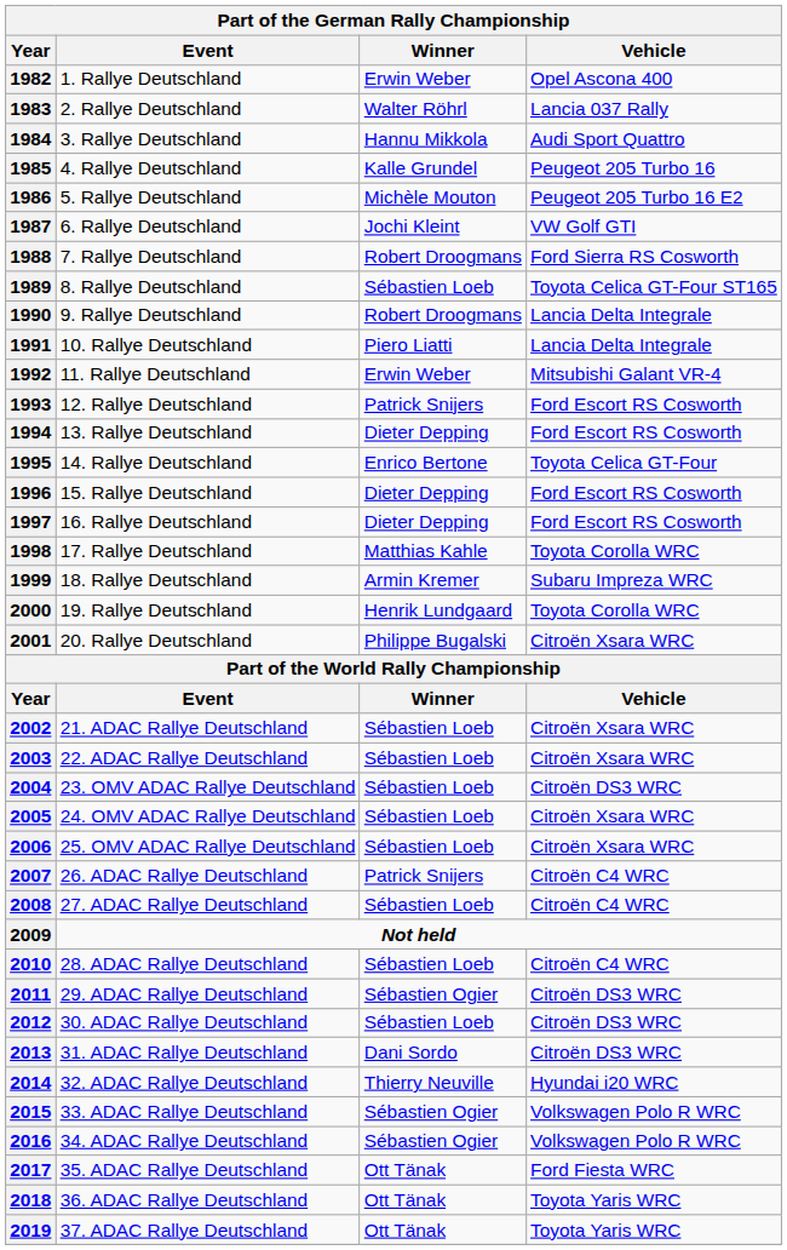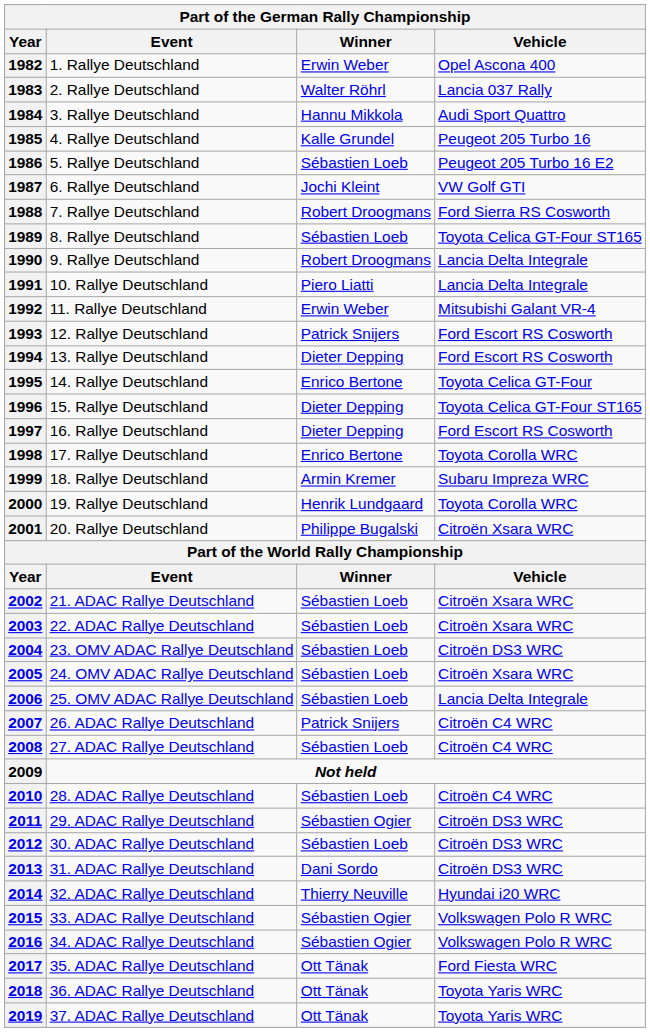1986 | Winner: Michèle Mouton -> Sébastien Loeb
1996 | Vehicle: Ford Escort RS Cosworth -> Toyota Celica GT-Four ST165
1998 | Winner: Matthias Kahle -> Enrico Bertone
2006 | Vehicle: Citroën Xsara WRC -> Lancia Delta Integrale
